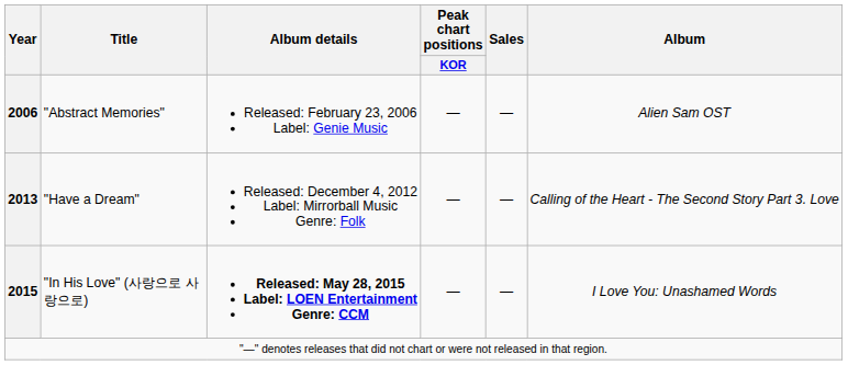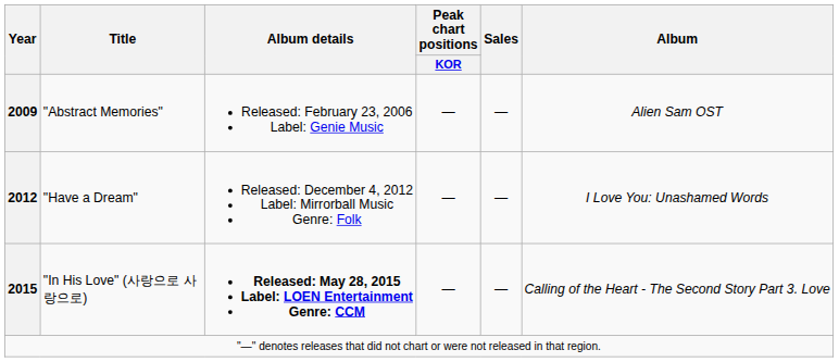"Abstract Memories" | Year: 2006 -> 2009
"Have a Dream" | Year: 2013 -> 2012
"Have a Dream" | Album: Calling of the Heart - The Second Story Part 3. Love -> I Love You: Unashamed Words
"In His Love" (사랑으로 사랑으로) | Album: I Love You: Unashamed Words -> Calling of the Heart - The Second Story Part 3. Love
